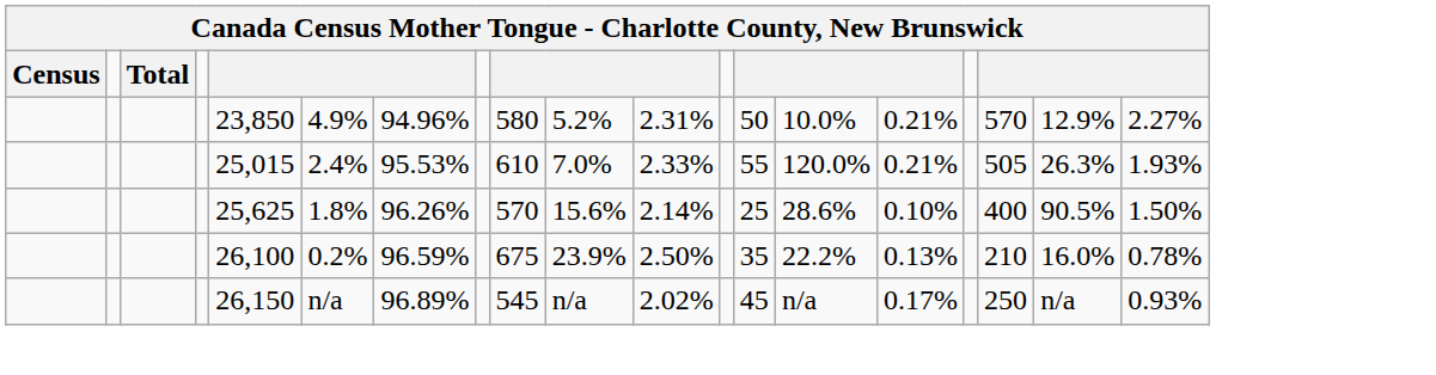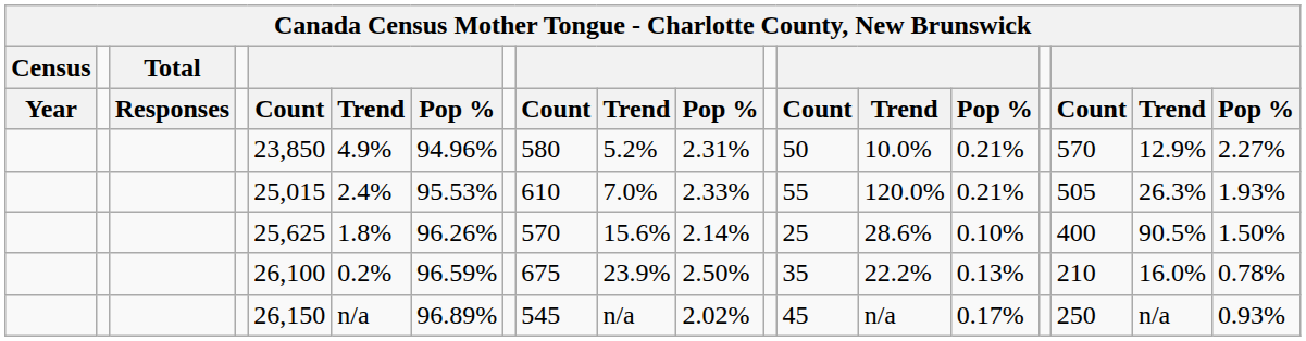+ row: Year | Responses | Count | Trend | Pop % | Count | Trend | Pop % | Count | Trend | Pop % | Count | Trend | Pop %
